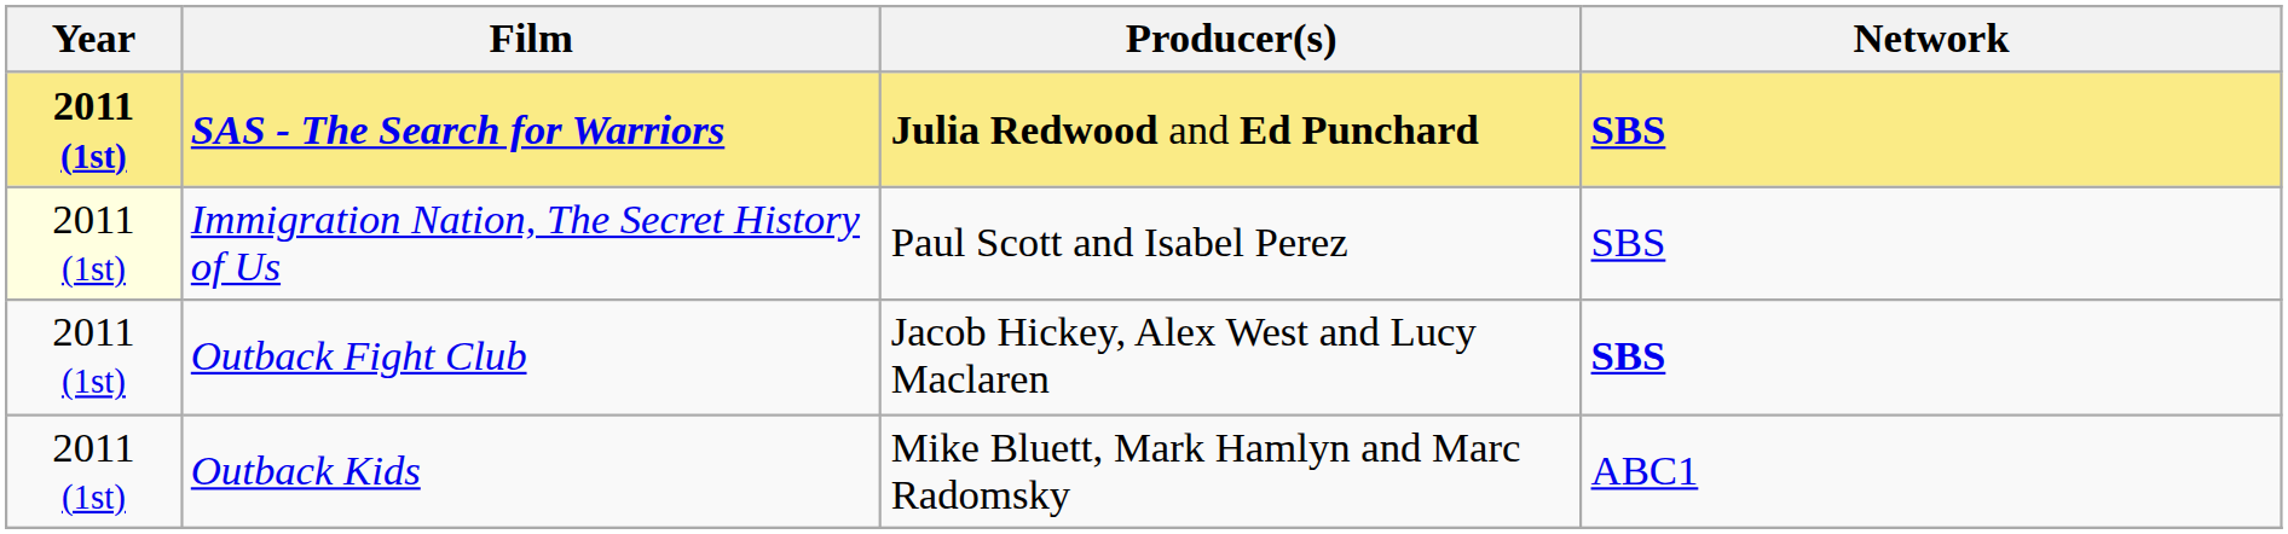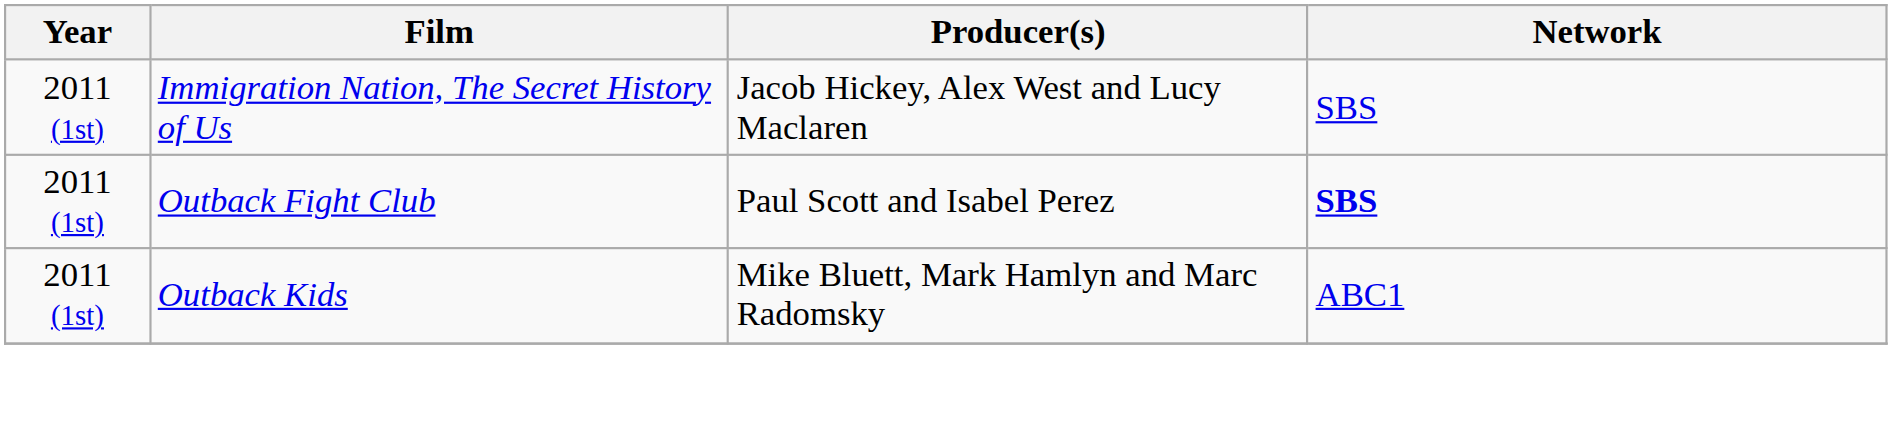- row: 2011 (1st) | SAS - The Search for Warriors | Julia Redwood and Ed Punchard | SBS
Immigration Nation, The Secret History of Us | Year: lightyellow background -> no background
Immigration Nation, The Secret History of Us | Producer(s): Paul Scott and Isabel Perez -> Jacob Hickey, Alex West and Lucy Maclaren
Outback Fight Club | Producer(s): Jacob Hickey, Alex West and Lucy Maclaren -> Paul Scott and Isabel Perez
